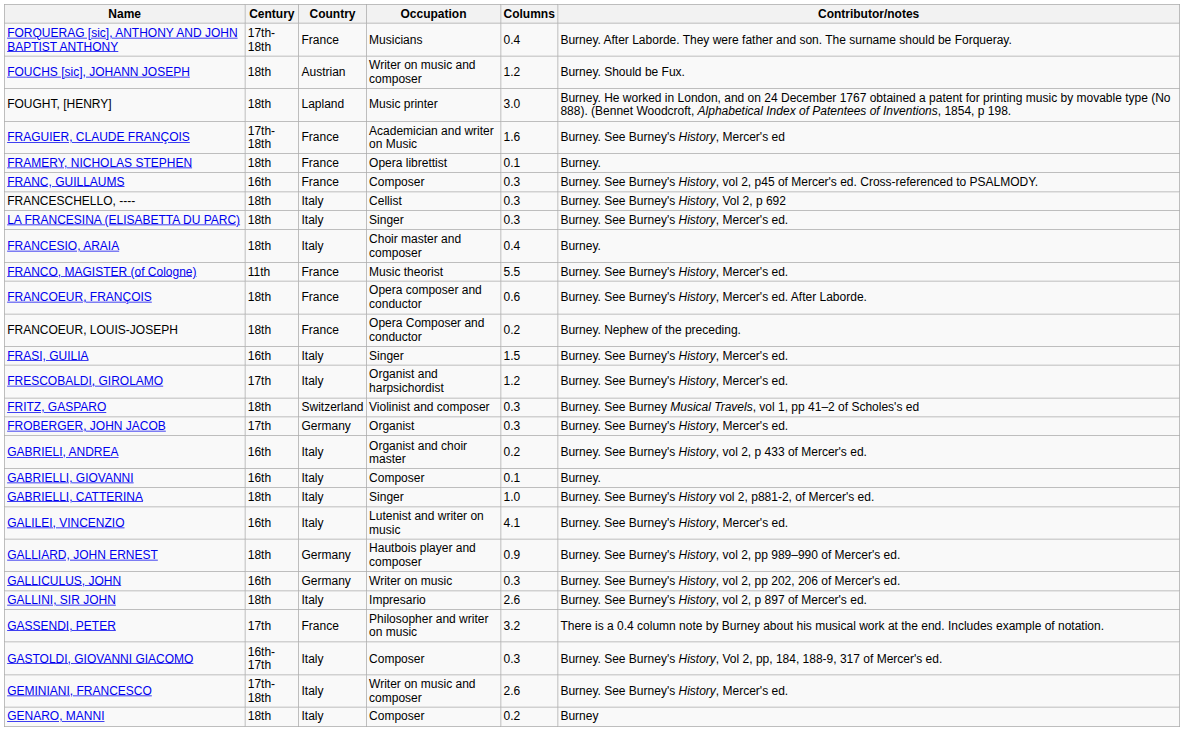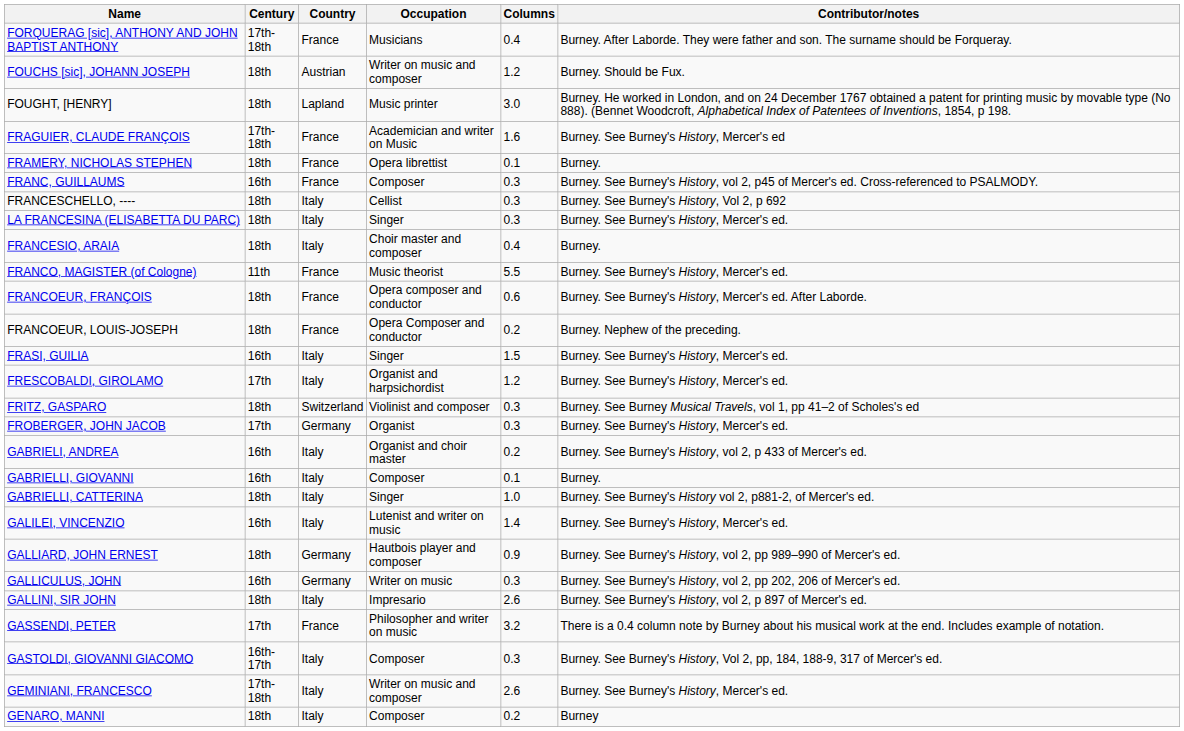GALILEI, VINCENZIO | Columns: 4.1 -> 1.4
